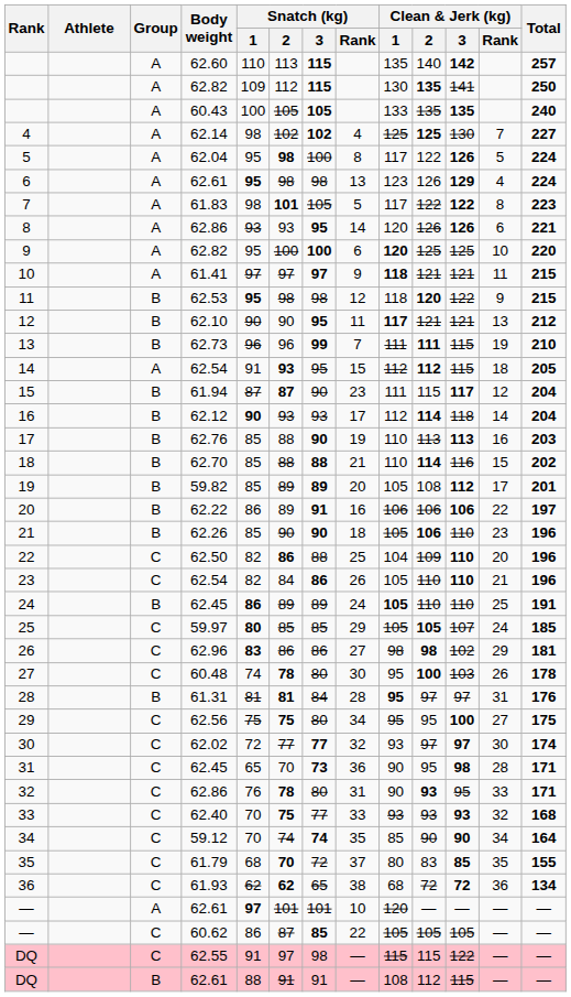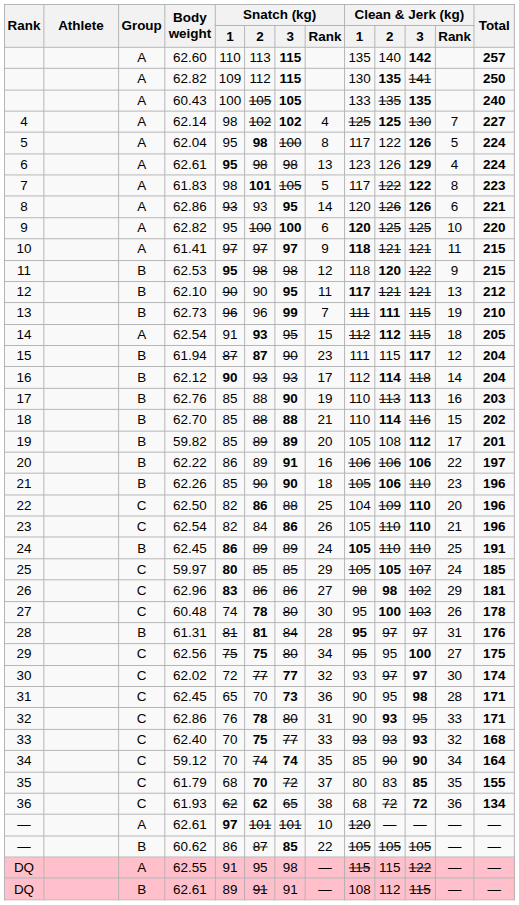— / 60.62 | Group: C -> B
DQ / 62.55 | Group: C -> A
DQ / 62.55 | Snatch (kg) / 2: 97 -> 95
DQ / 62.61 | Snatch (kg) / 1: 88 -> 89
